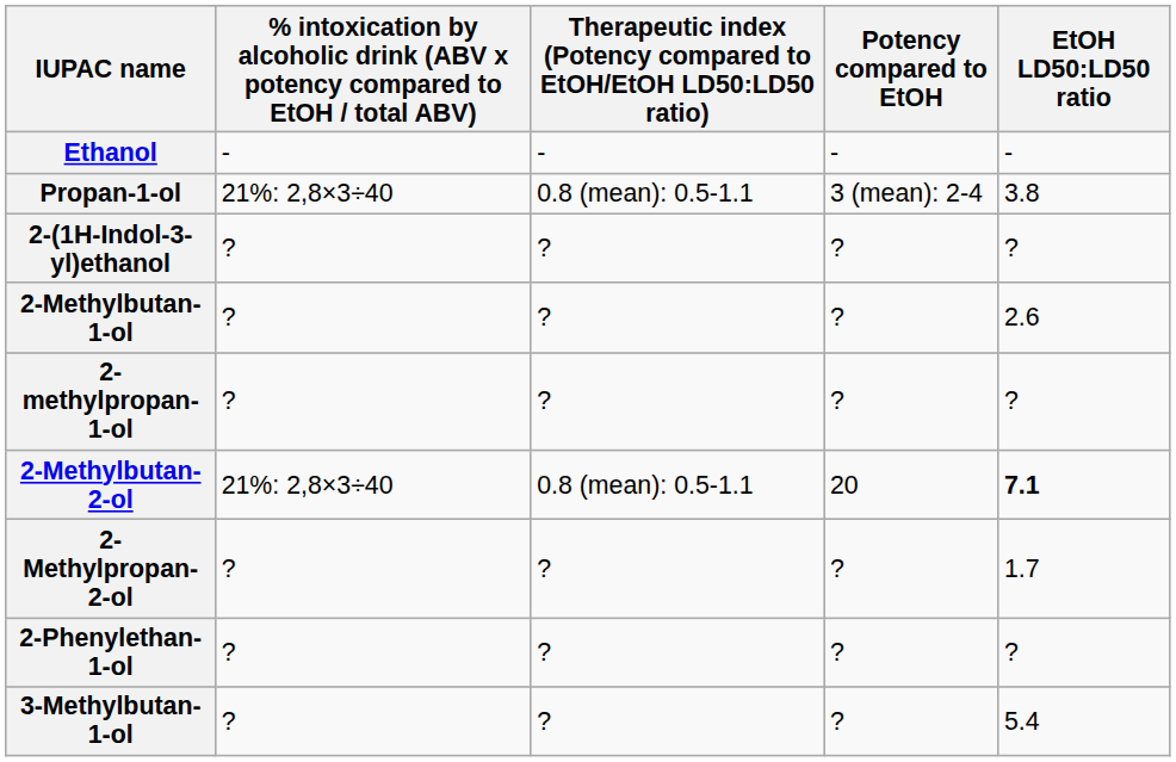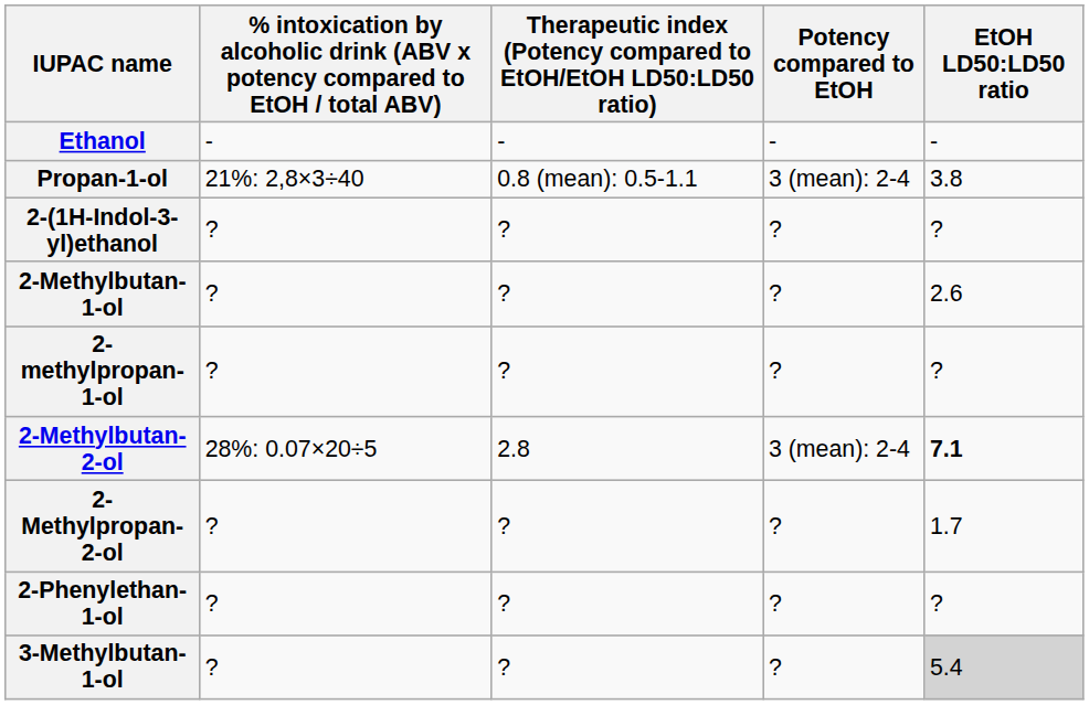2-Methylbutan-2-ol | column 2: 21%: 2,8×3÷40 -> 28%: 0.07×20÷5
2-Methylbutan-2-ol | column 3: 0.8 (mean): 0.5-1.1 -> 2.8
2-Methylbutan-2-ol | Potency compared to EtOH: 20 -> 3 (mean): 2-4
3-Methylbutan-1-ol | EtOH LD50:LD50 ratio: no background -> lightgrey background
